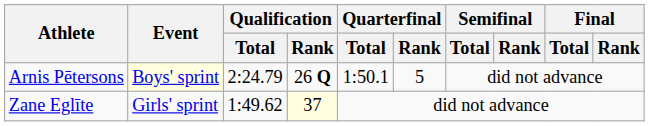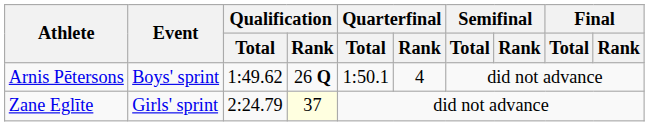Arnis Pētersons | Event: lightyellow background -> no background
Arnis Pētersons | Qualification / Total: 2:24.79 -> 1:49.62
Arnis Pētersons | Quarterfinal / Rank: 5 -> 4
Zane Eglīte | Qualification / Total: 1:49.62 -> 2:24.79
